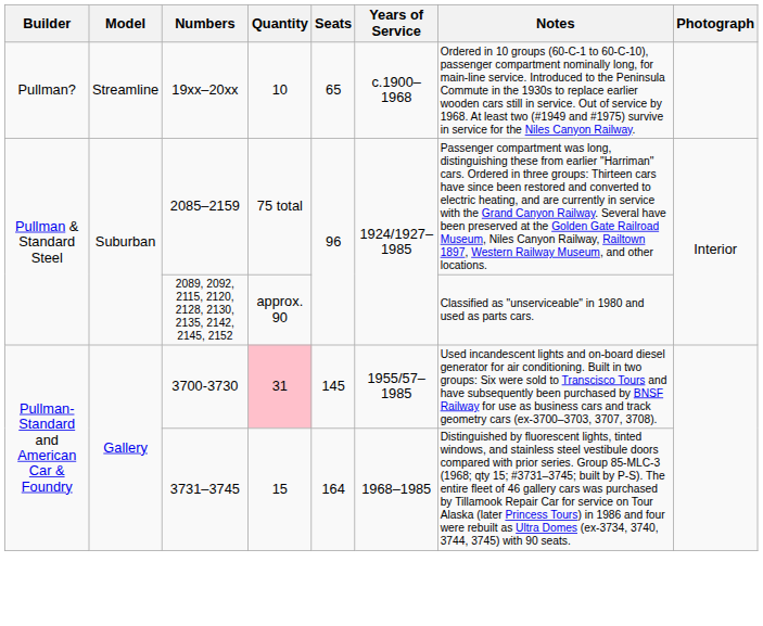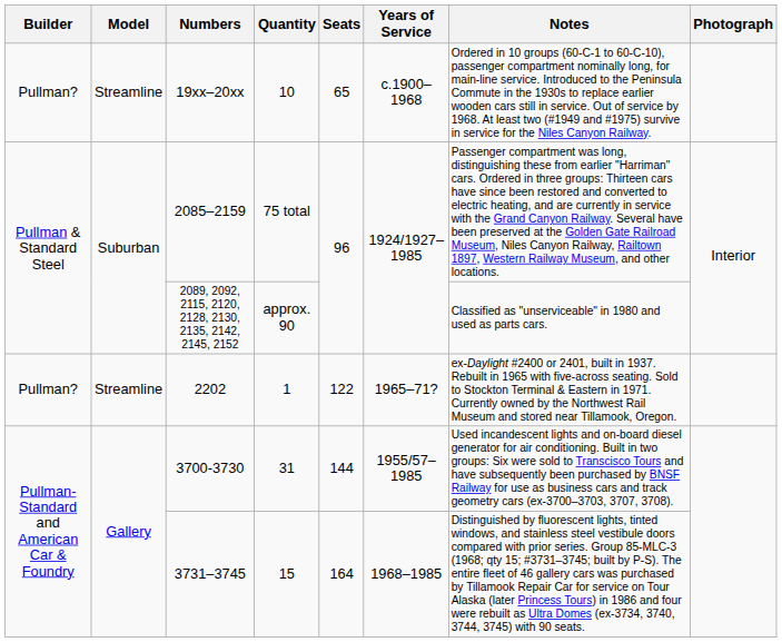+ row: Pullman? | Streamline | 2202 | 1 | 122 | 1965–71? | ex-Daylight #2400 or 2401, built in 1937. Rebuilt in 1965 with five-across seating. Sold to Stockton Terminal & Eastern in 1971. Currently owned by the Northwest Rail Museum and stored near Tillamook, Oregon.
3700-3730 | Quantity: pink background -> no background
3700-3730 | Seats: 145 -> 144
